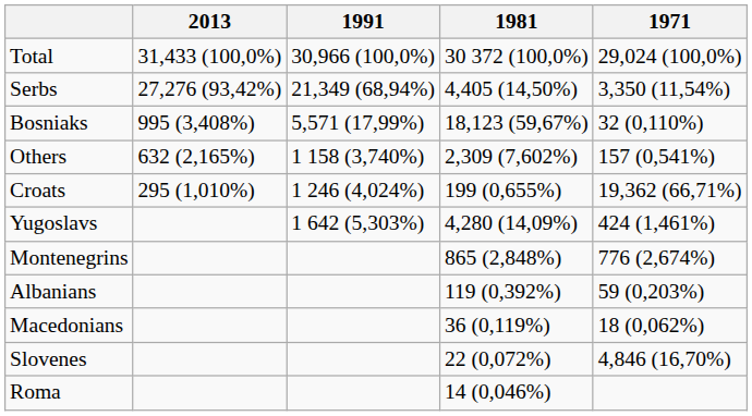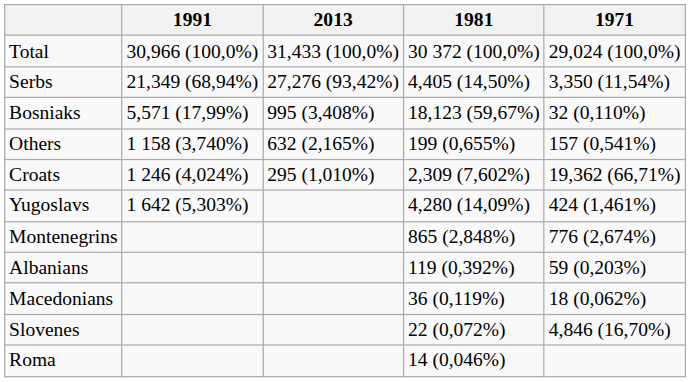columns swapped: 2013 <-> 1991
Others | 1981: 2,309 (7,602%) -> 199 (0,655%)
Croats | 1981: 199 (0,655%) -> 2,309 (7,602%)
